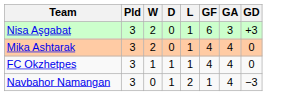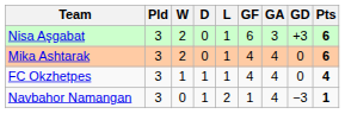+ column: Pts | 6 | 6 | 4 | 1
